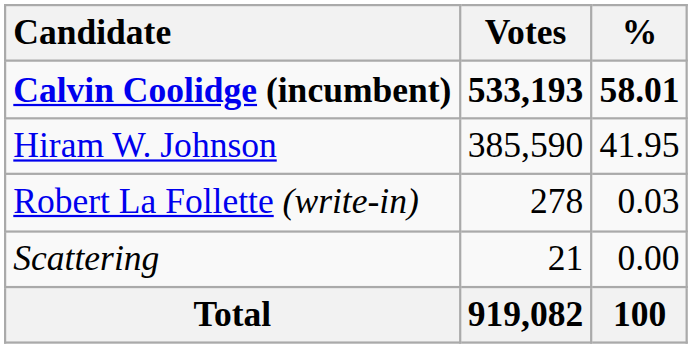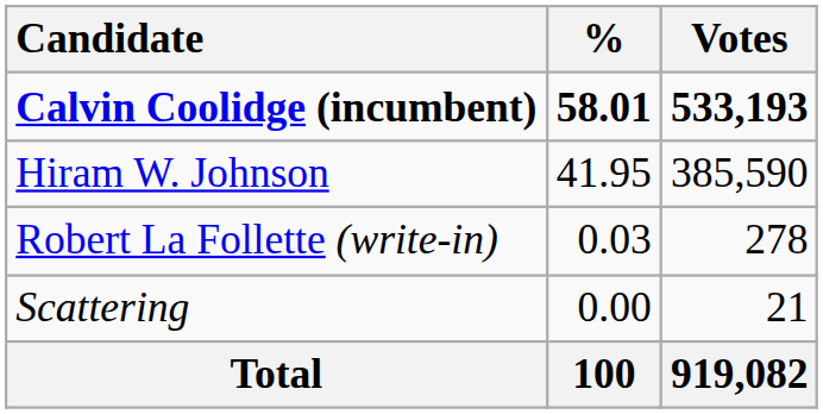columns swapped: Votes <-> %
